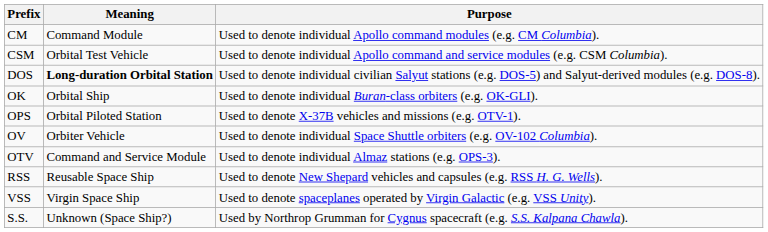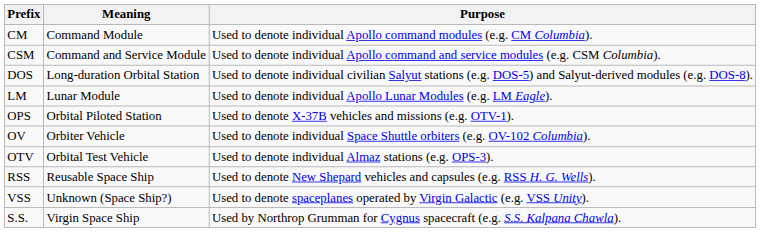CSM | Meaning: Orbital Test Vehicle -> Command and Service Module
DOS | Meaning: bold -> normal
+ row: LM | Lunar Module | Used to denote individual Apollo Lunar Modules (e.g. LM Eagle).
- row: OK | Orbital Ship | Used to denote individual Buran-class orbiters (e.g. OK-GLI).
OTV | Meaning: Command and Service Module -> Orbital Test Vehicle
VSS | Meaning: Virgin Space Ship -> Unknown (Space Ship?)
S.S. | Meaning: Unknown (Space Ship?) -> Virgin Space Ship
